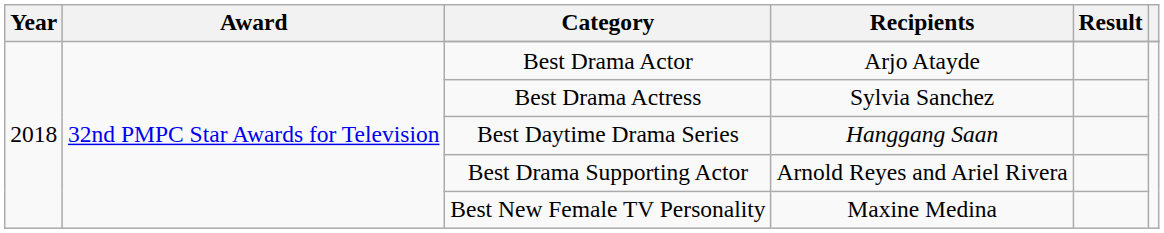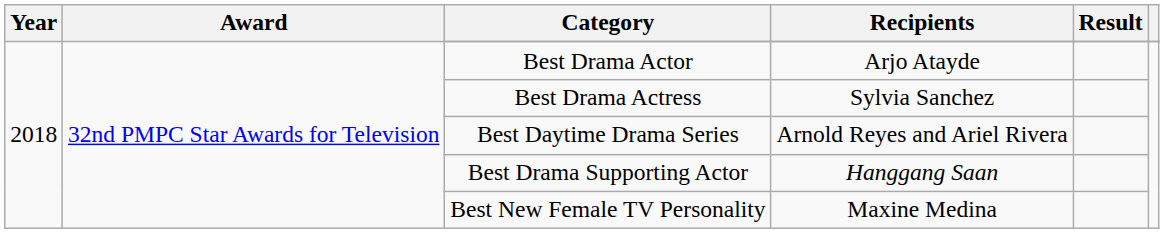Best Daytime Drama Series | Recipients: Hanggang Saan -> Arnold Reyes and Ariel Rivera
Best Drama Supporting Actor | Recipients: Arnold Reyes and Ariel Rivera -> Hanggang Saan
